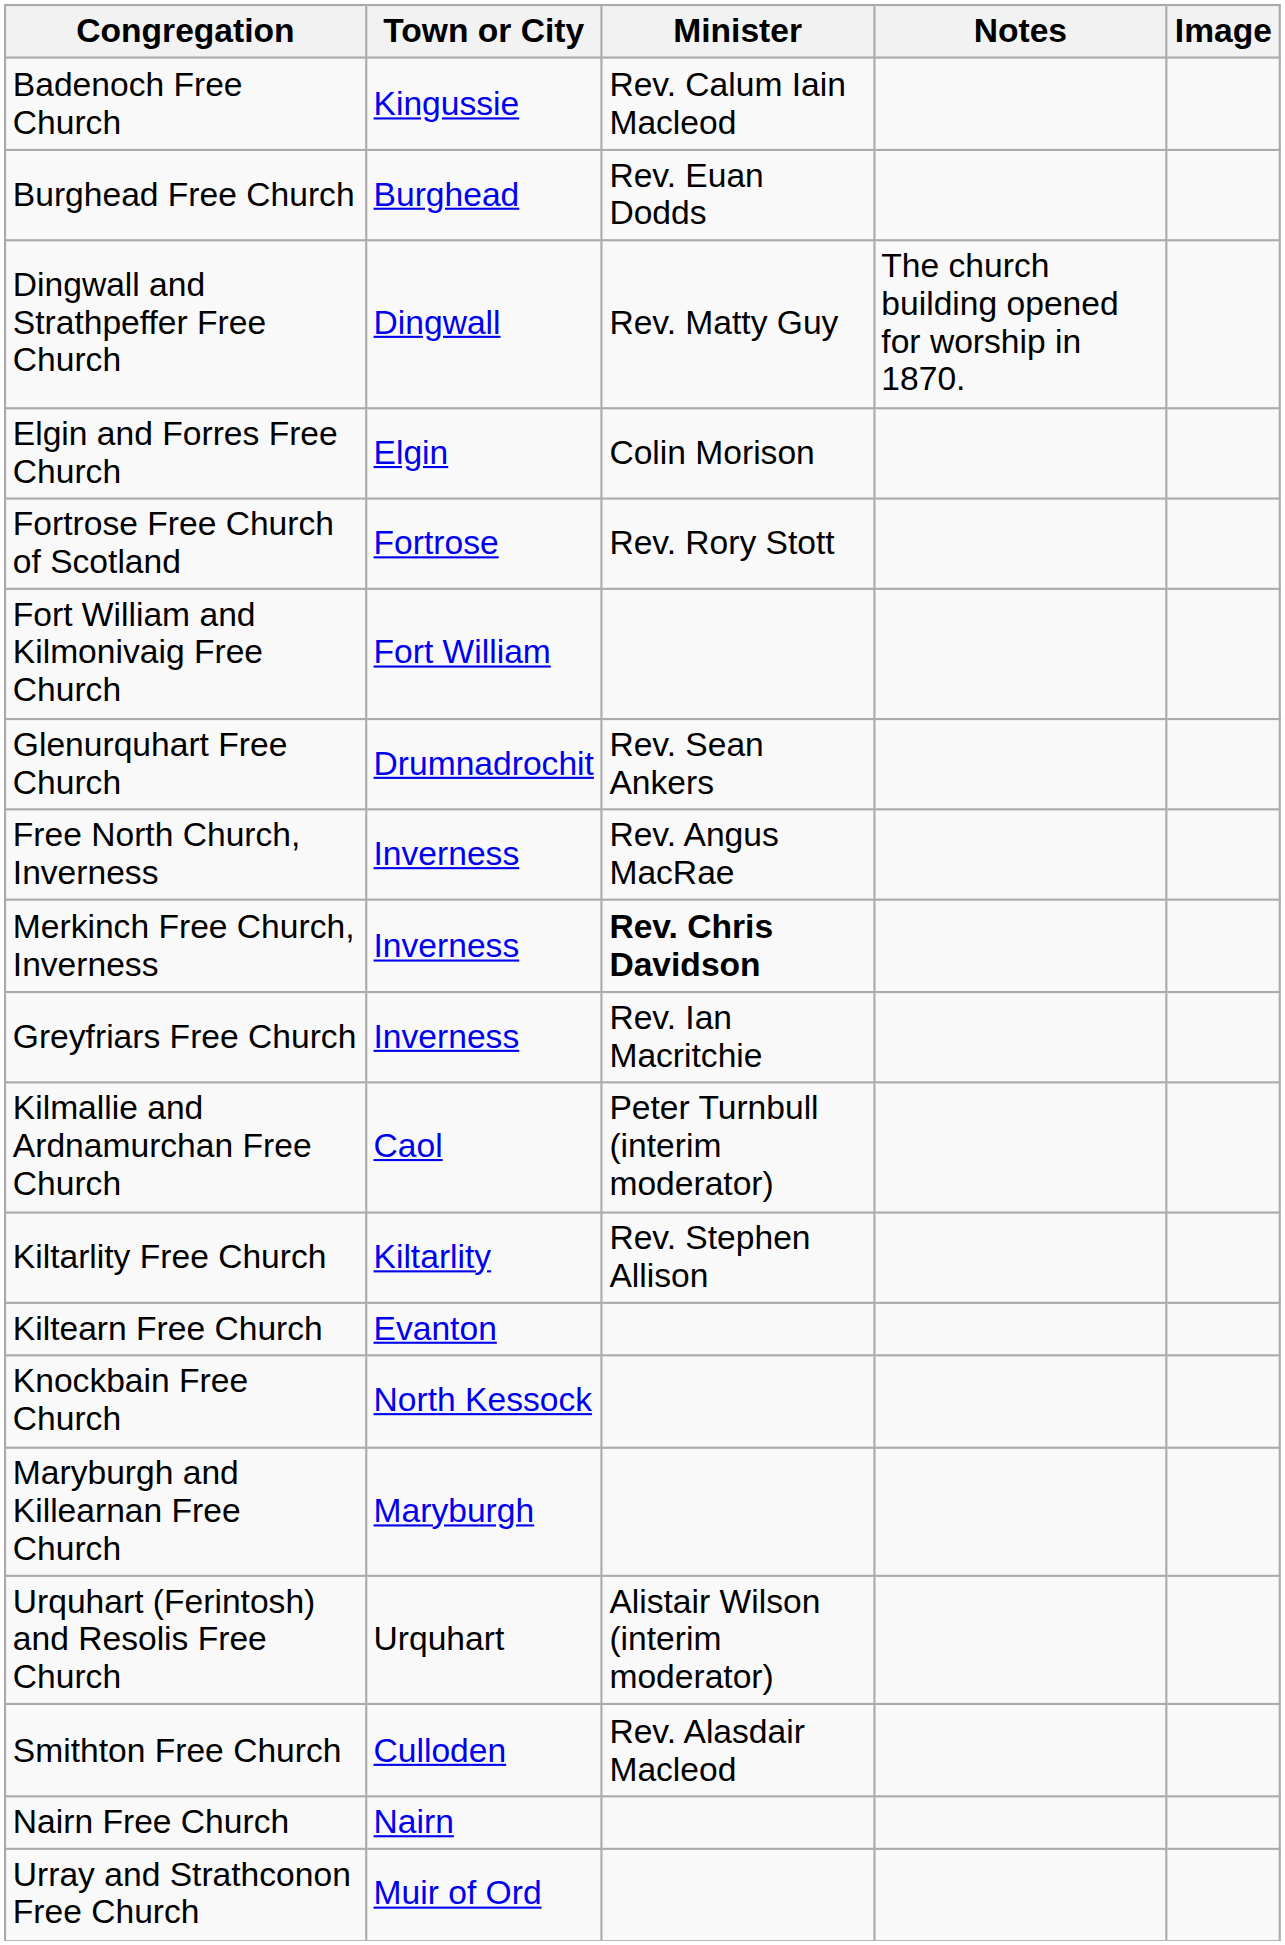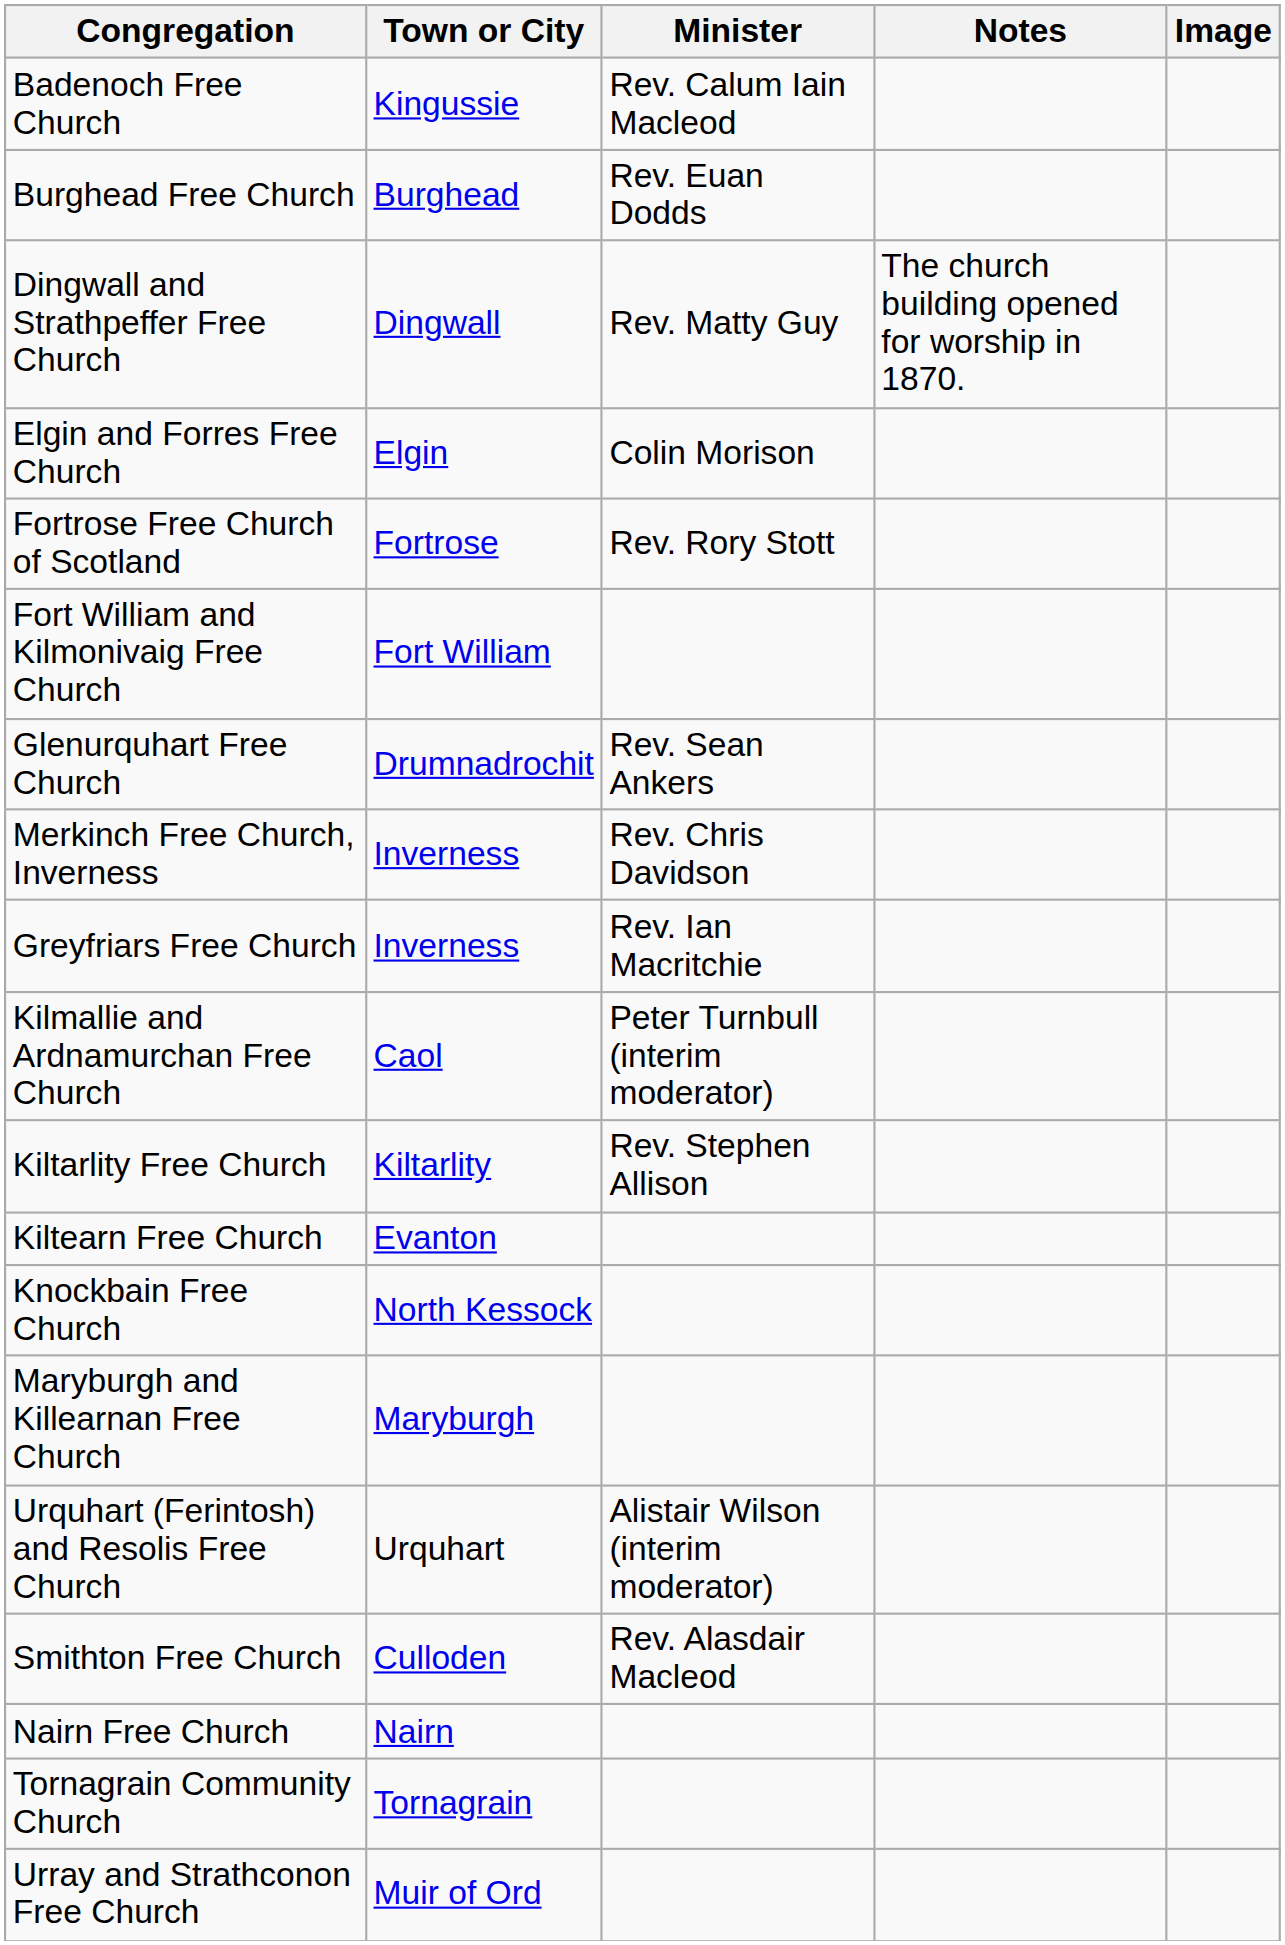- row: Free North Church, Inverness | Inverness | Rev. Angus MacRae
Merkinch Free Church, Inverness | Minister: bold -> normal
+ row: Tornagrain Community Church | Tornagrain
